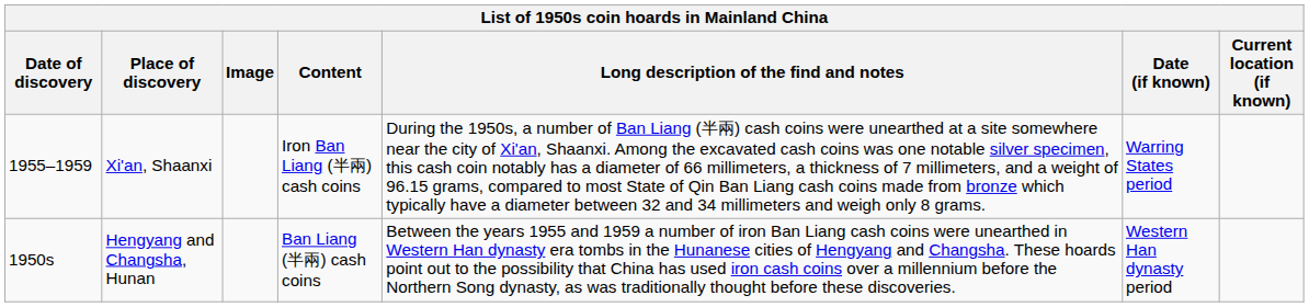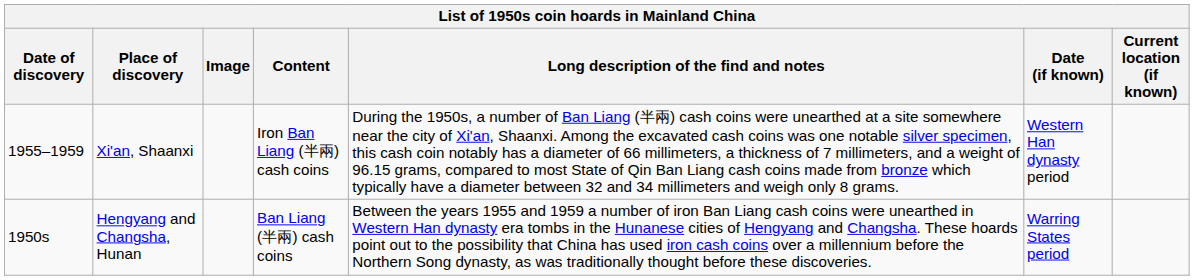Xi'an, Shaanxi | Date (if known): Warring States period -> Western Han dynasty period
Hengyang and Changsha, Hunan | Date (if known): Western Han dynasty period -> Warring States period
